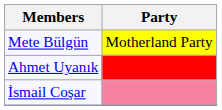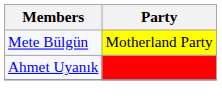- row: İsmail Coşar
